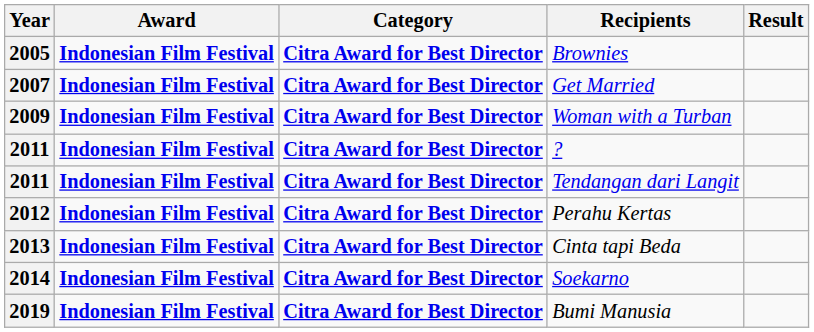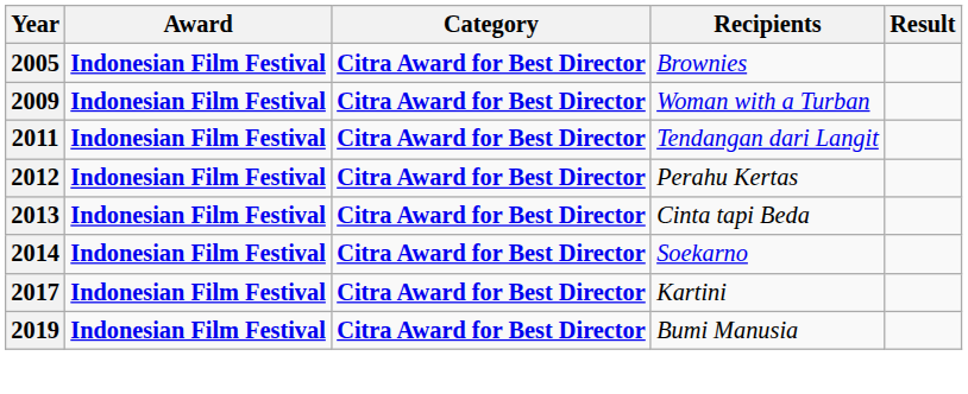- row: 2007 | Indonesian Film Festival | Citra Award for Best Director | Get Married
- row: 2011 | Indonesian Film Festival | Citra Award for Best Director | ?
+ row: 2017 | Indonesian Film Festival | Citra Award for Best Director | Kartini
